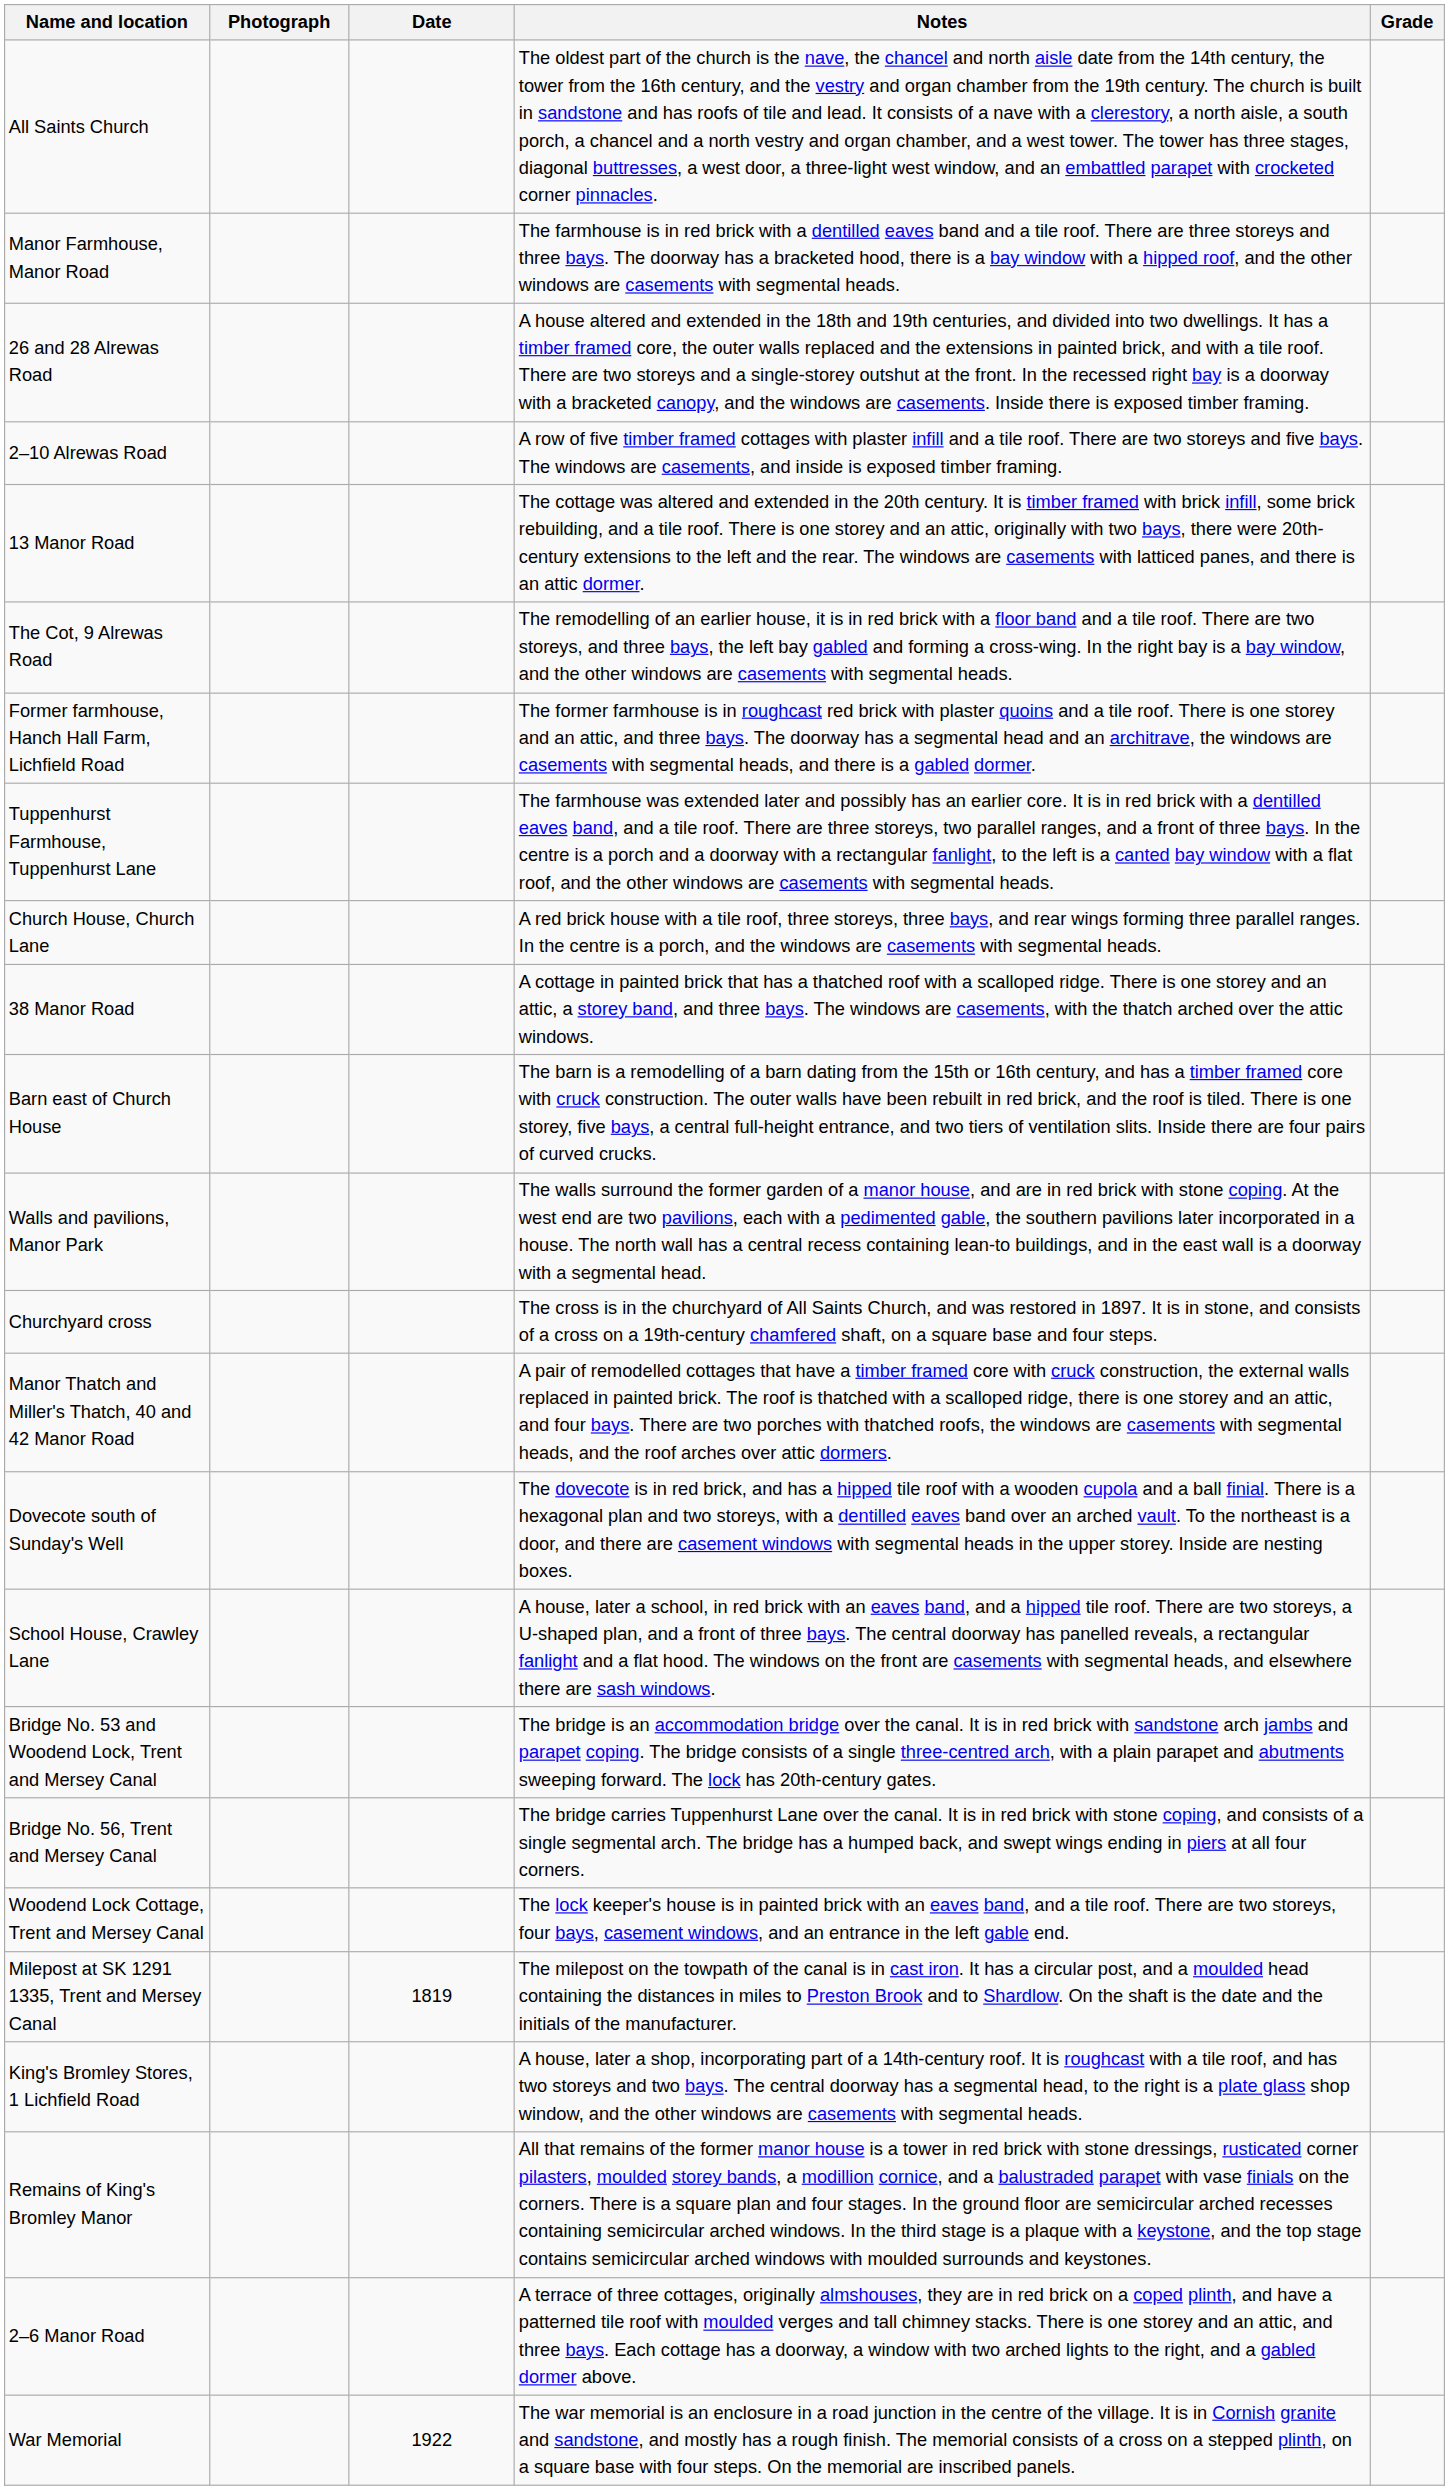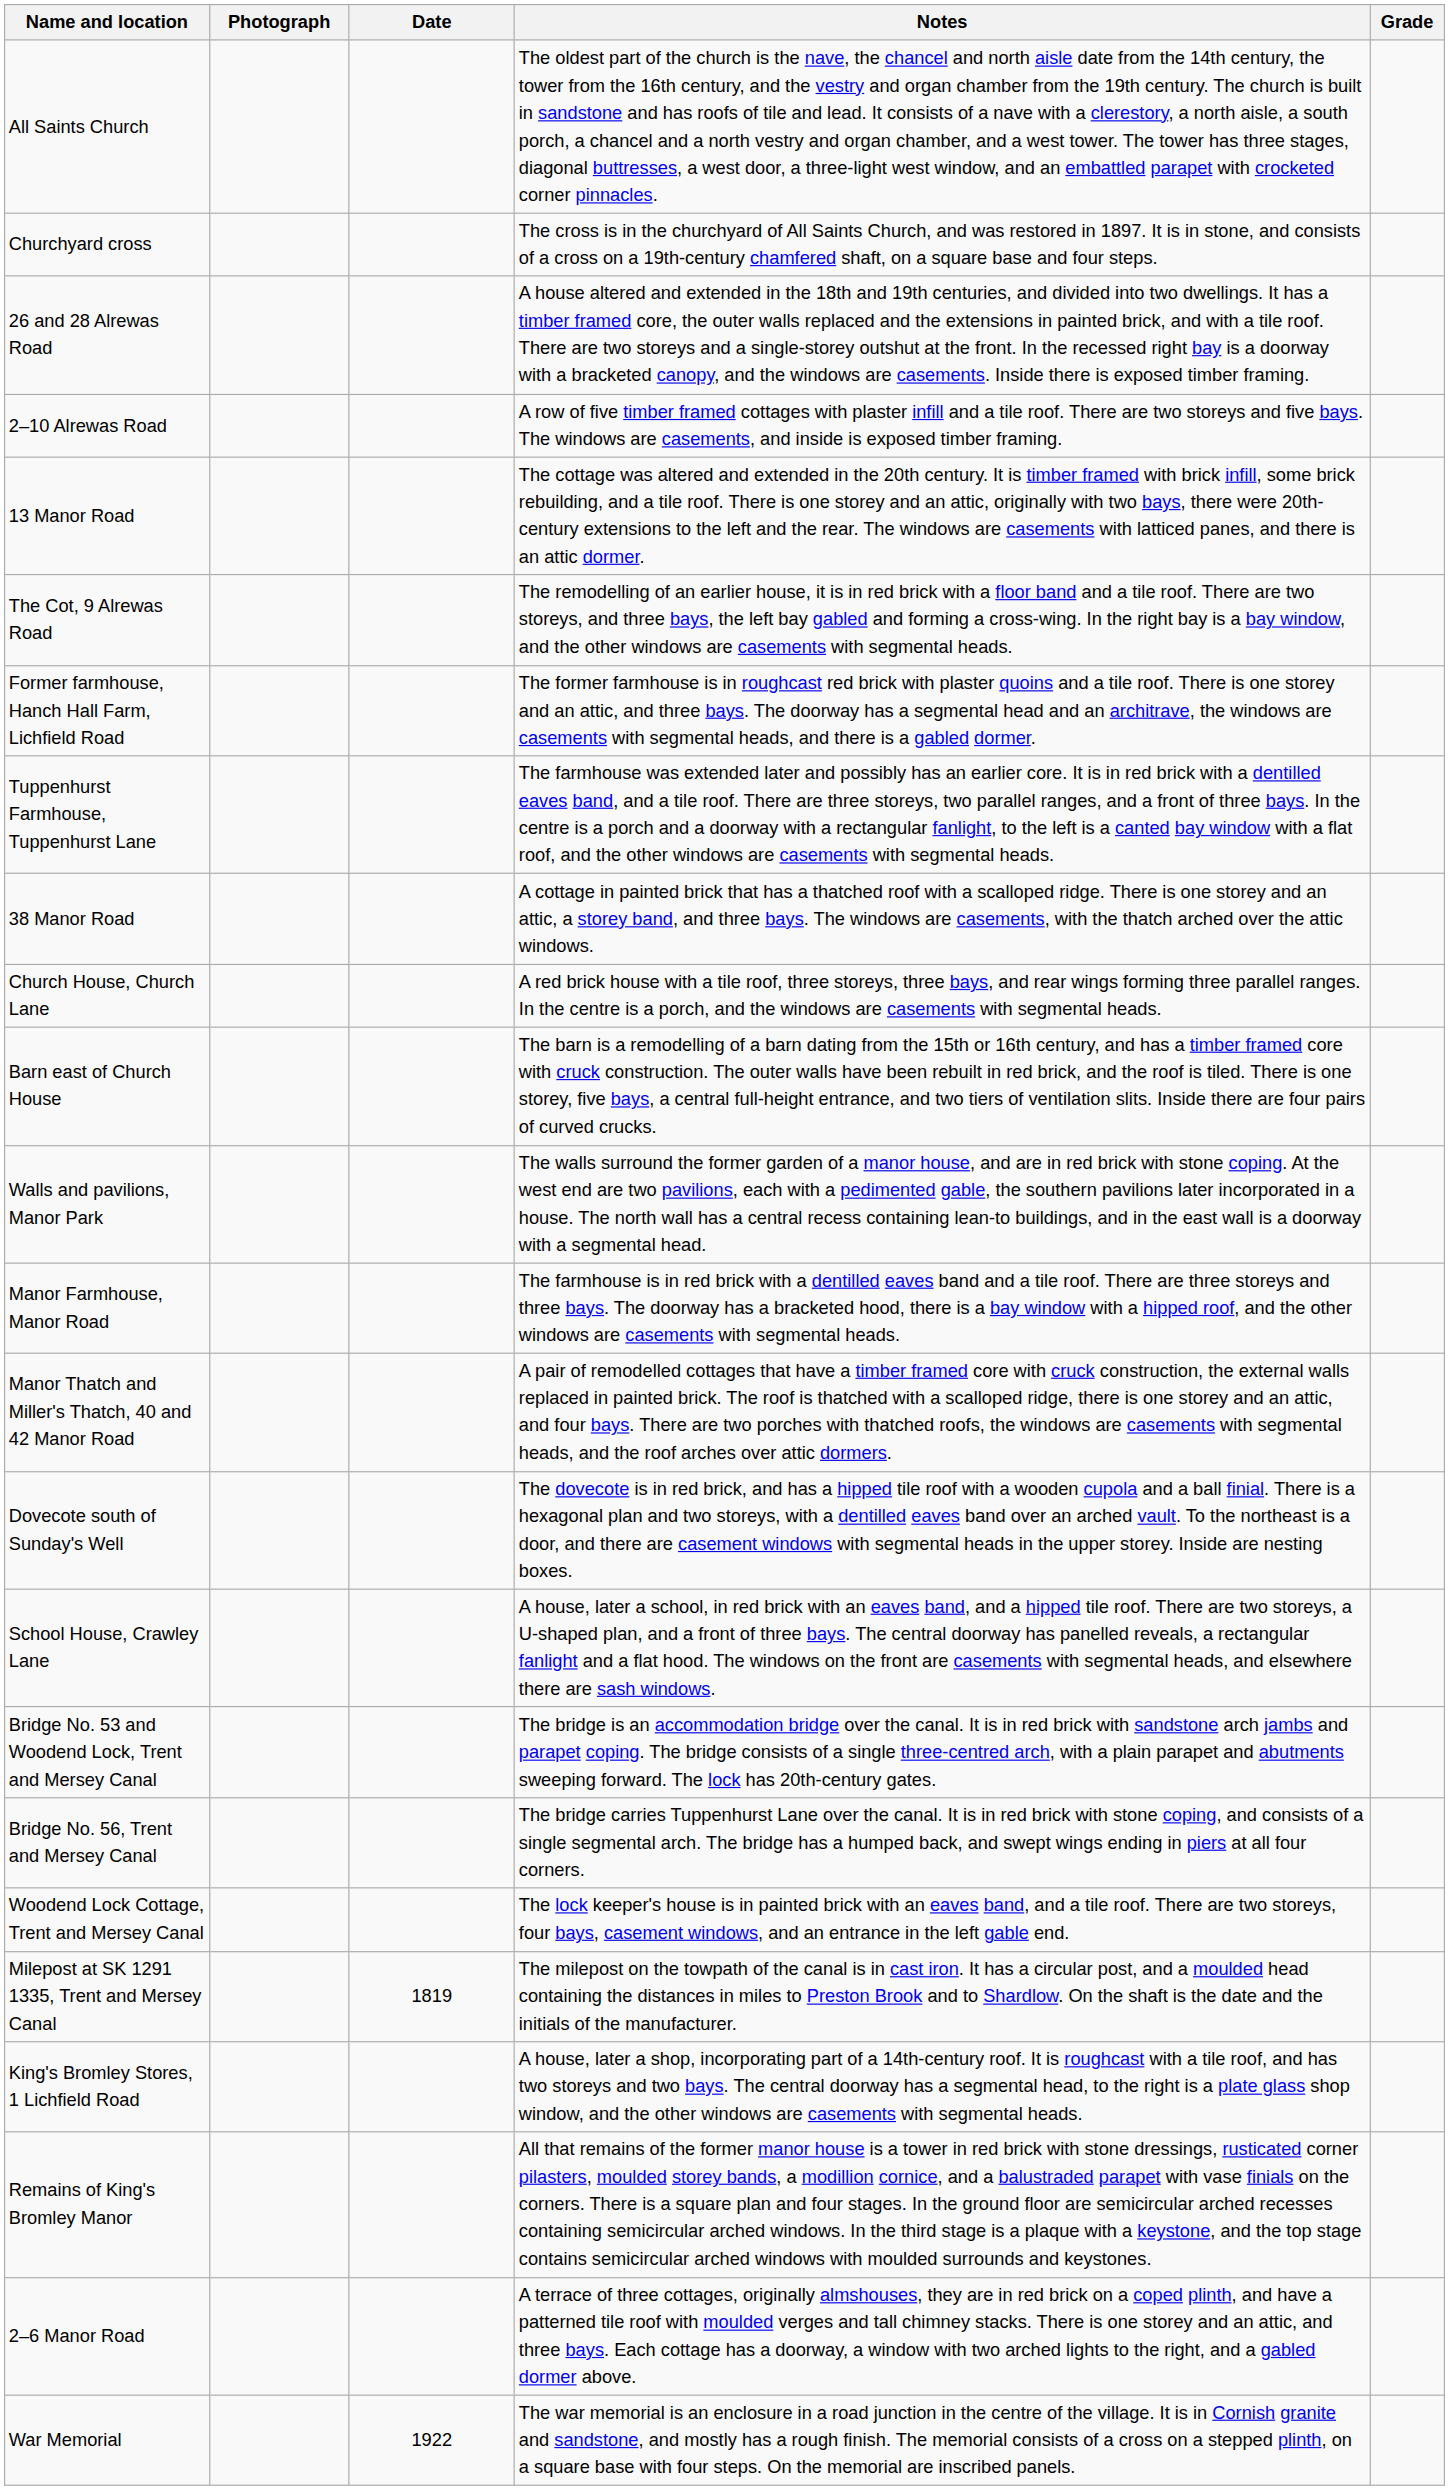rows swapped: Churchyard cross <-> Manor Farmhouse, Manor Road
rows swapped: 38 Manor Road <-> Church House, Church Lane
